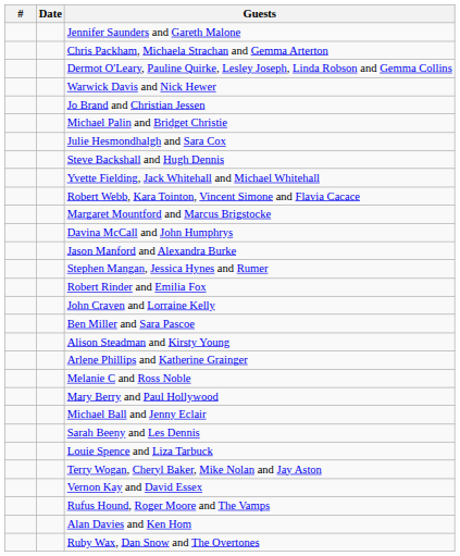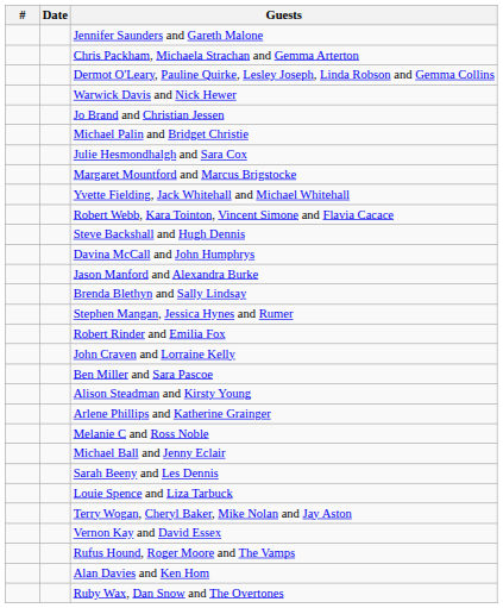rows swapped: Margaret Mountford and Marcus Brigstocke <-> Steve Backshall and Hugh Dennis
+ row: Brenda Blethyn and Sally Lindsay
- row: Mary Berry and Paul Hollywood
